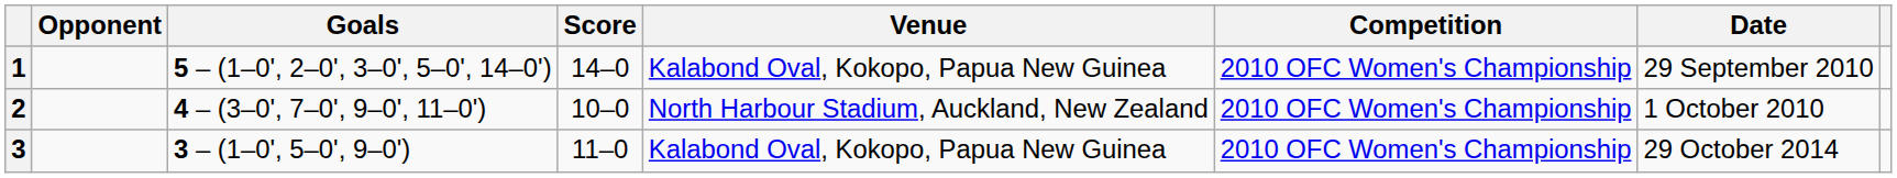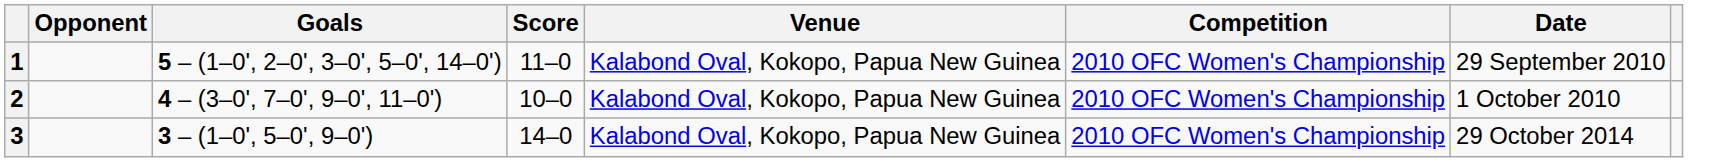1 | Score: 14–0 -> 11–0
2 | Venue: North Harbour Stadium, Auckland, New Zealand -> Kalabond Oval, Kokopo, Papua New Guinea
3 | Score: 11–0 -> 14–0
